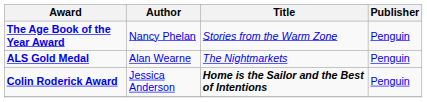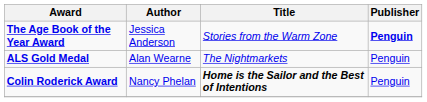The Age Book of the Year Award | Author: Nancy Phelan -> Jessica Anderson
The Age Book of the Year Award | Publisher: normal -> bold
Colin Roderick Award | Author: Jessica Anderson -> Nancy Phelan
